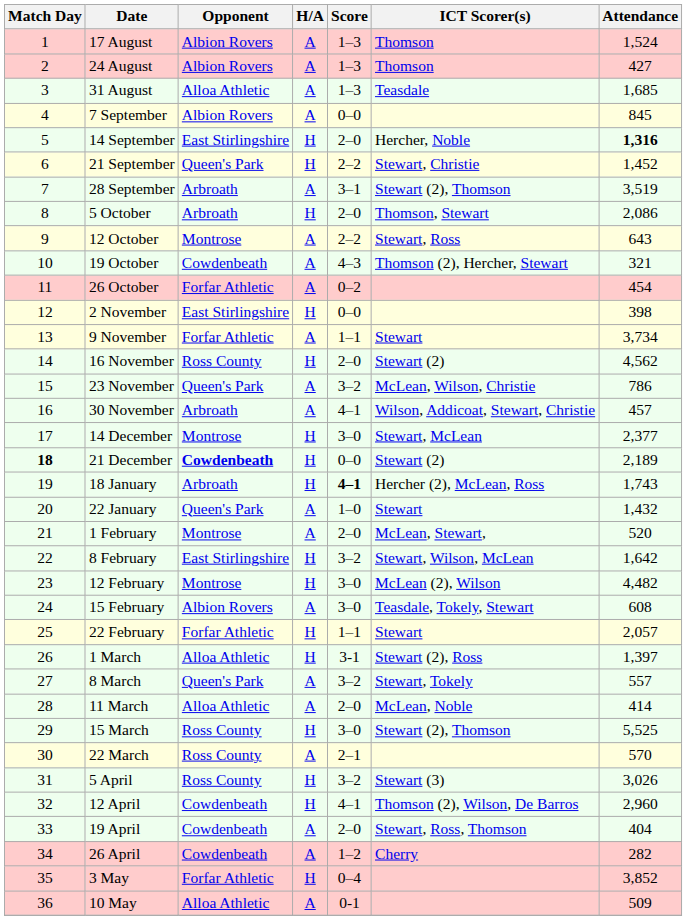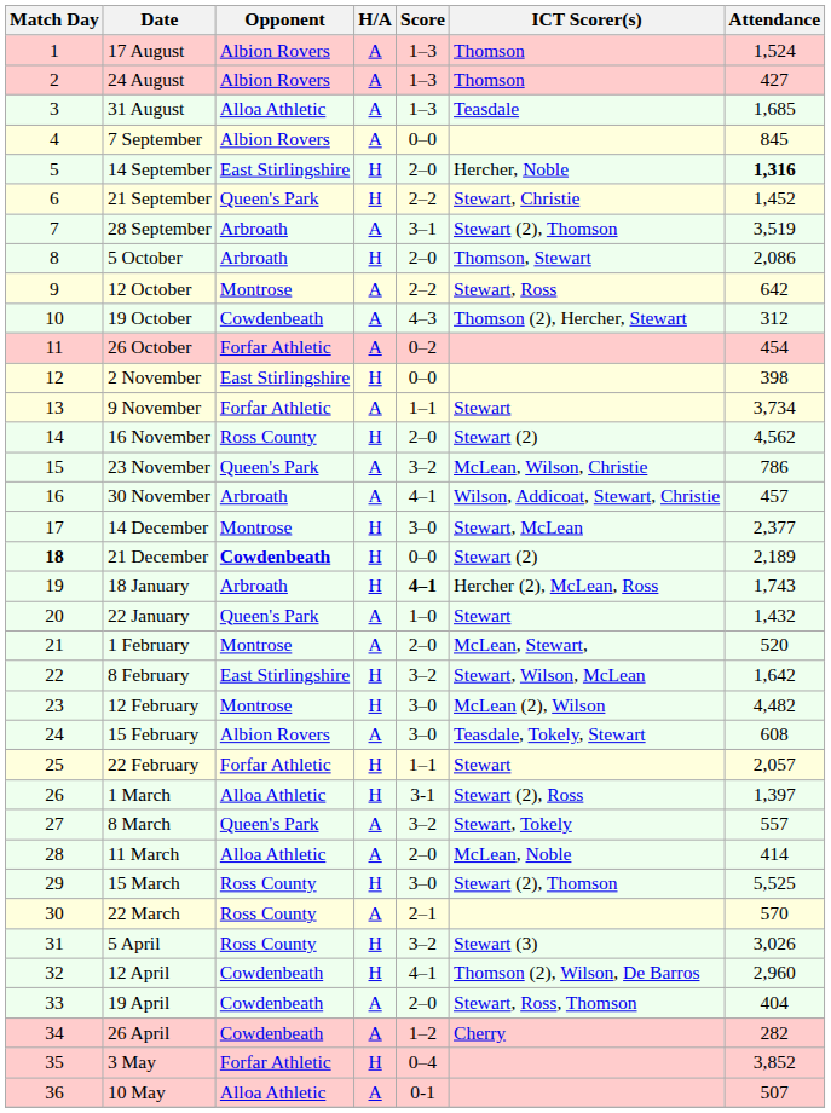12 October | Attendance: 643 -> 642
19 October | Attendance: 321 -> 312
10 May | Attendance: 509 -> 507
